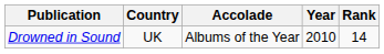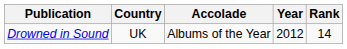Drowned in Sound | Year: 2010 -> 2012
